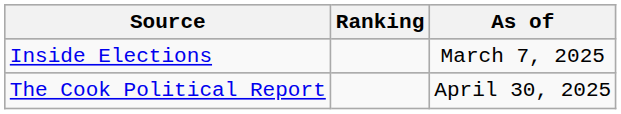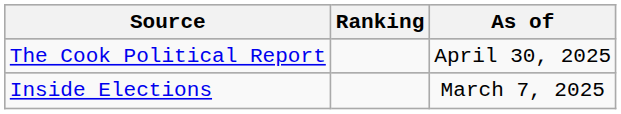rows swapped: The Cook Political Report <-> Inside Elections
